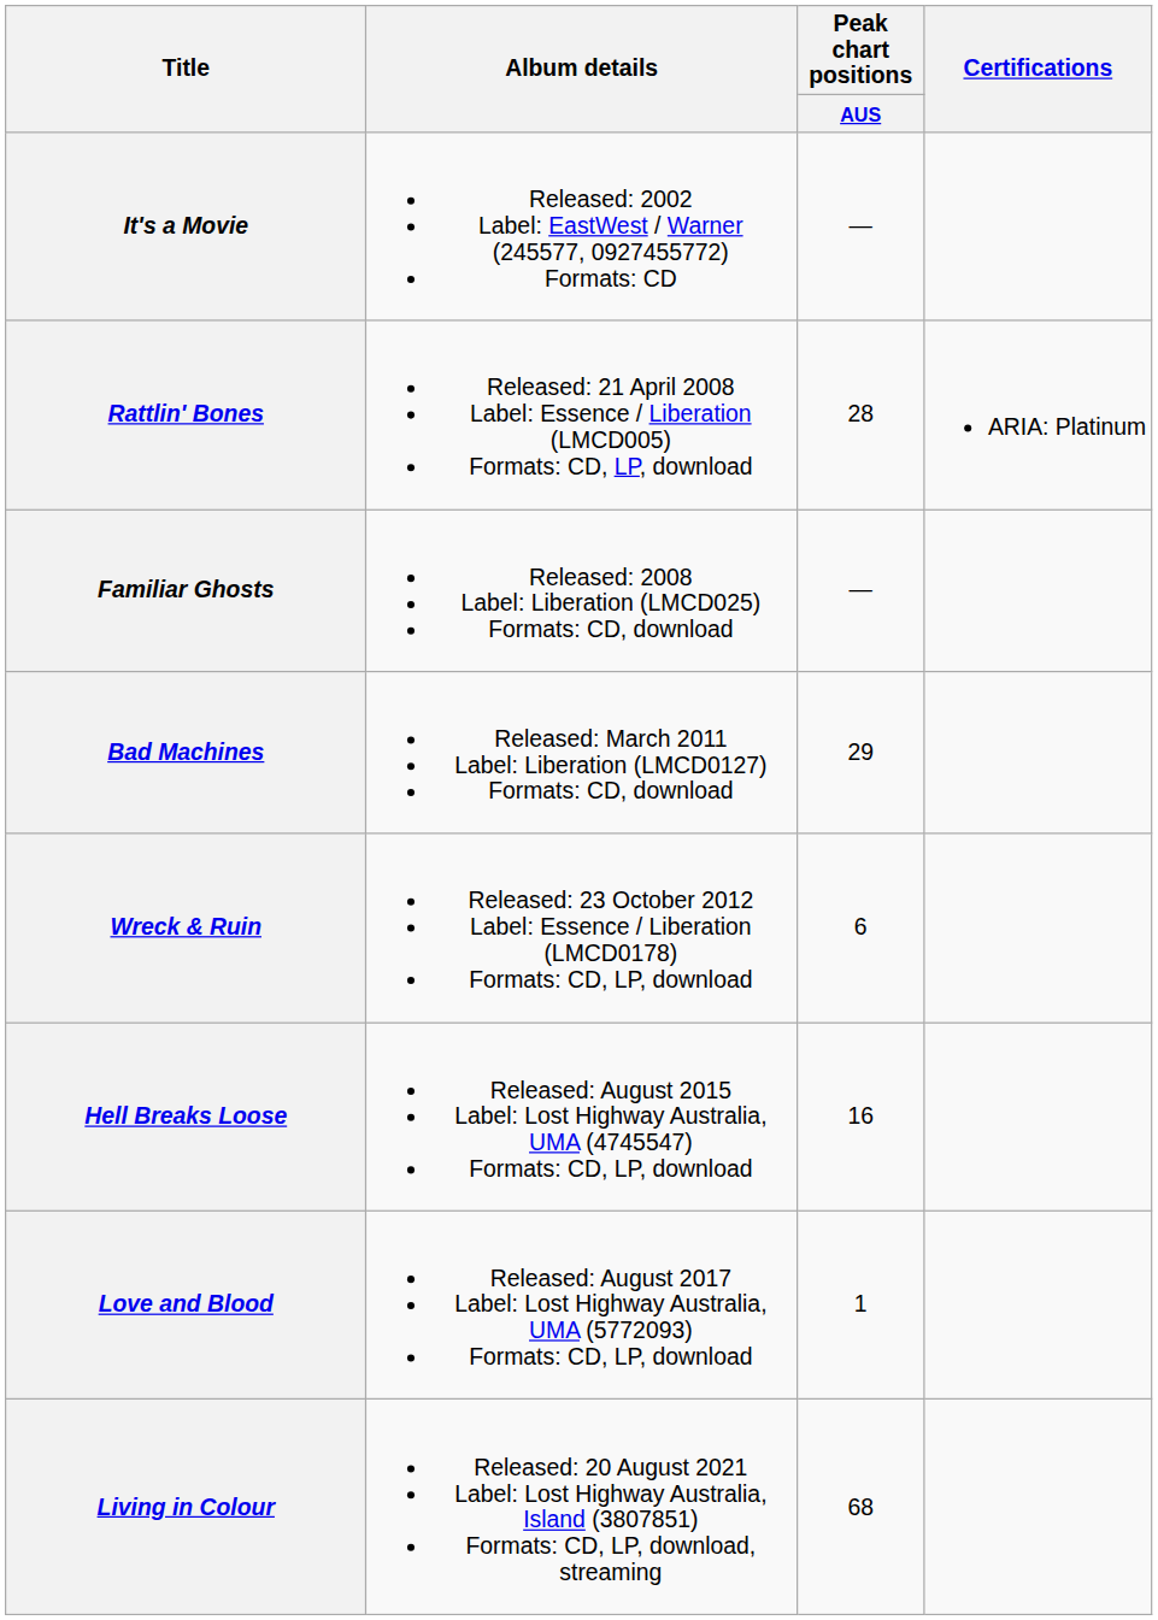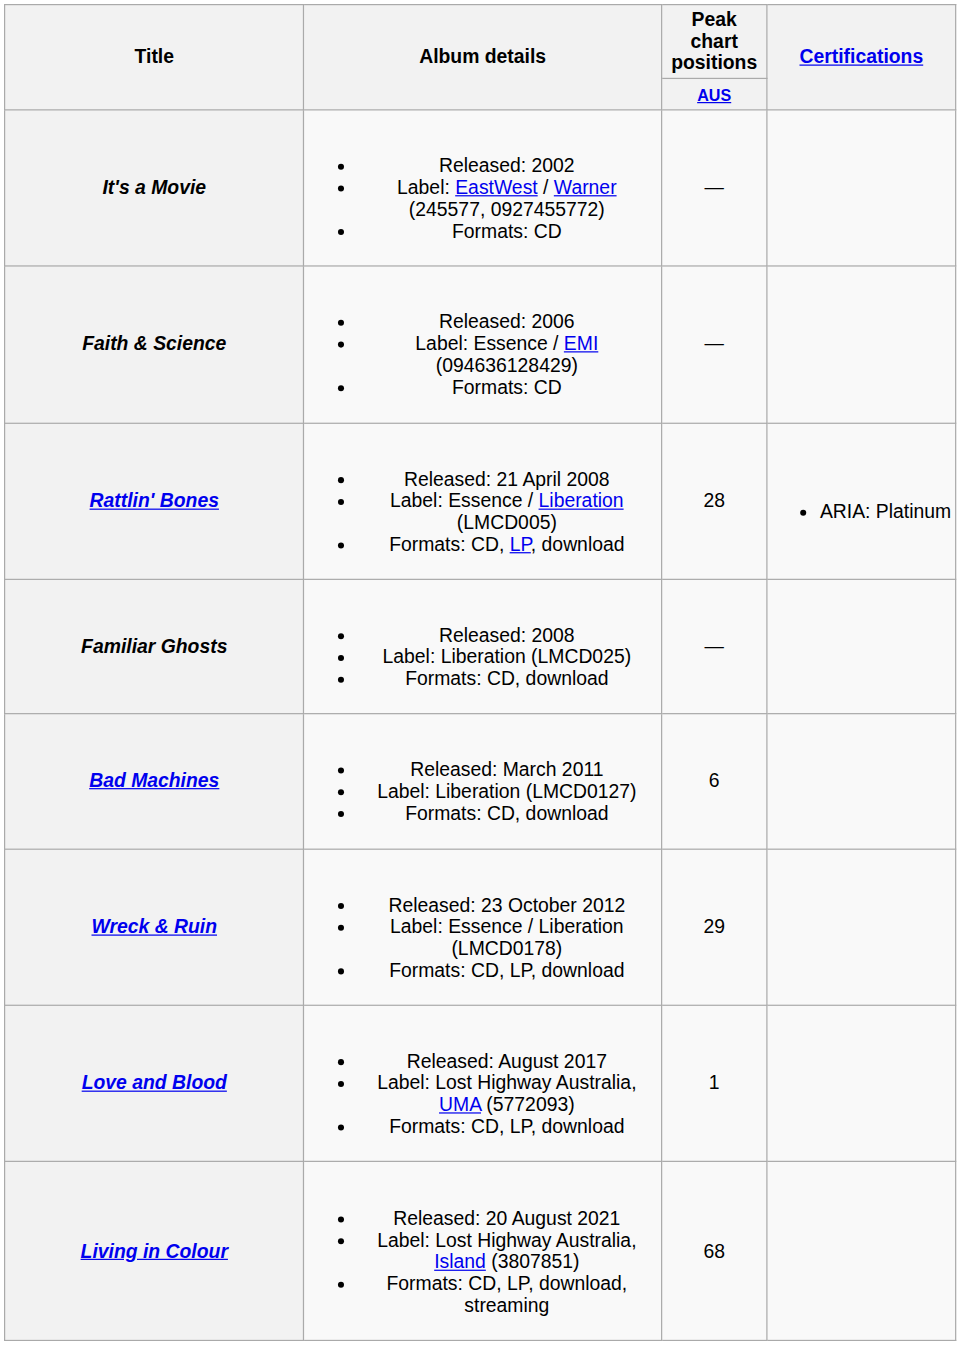+ row: Faith & Science | Released: 2006 Label: Essence / EMI (094636128429) Formats: CD | —
Bad Machines | Peak chart positions / AUS: 29 -> 6
Wreck & Ruin | Peak chart positions / AUS: 6 -> 29
- row: Hell Breaks Loose | Released: August 2015 Label: Lost Highway Australia, UMA (4745547) Formats: CD, LP, download | 16
